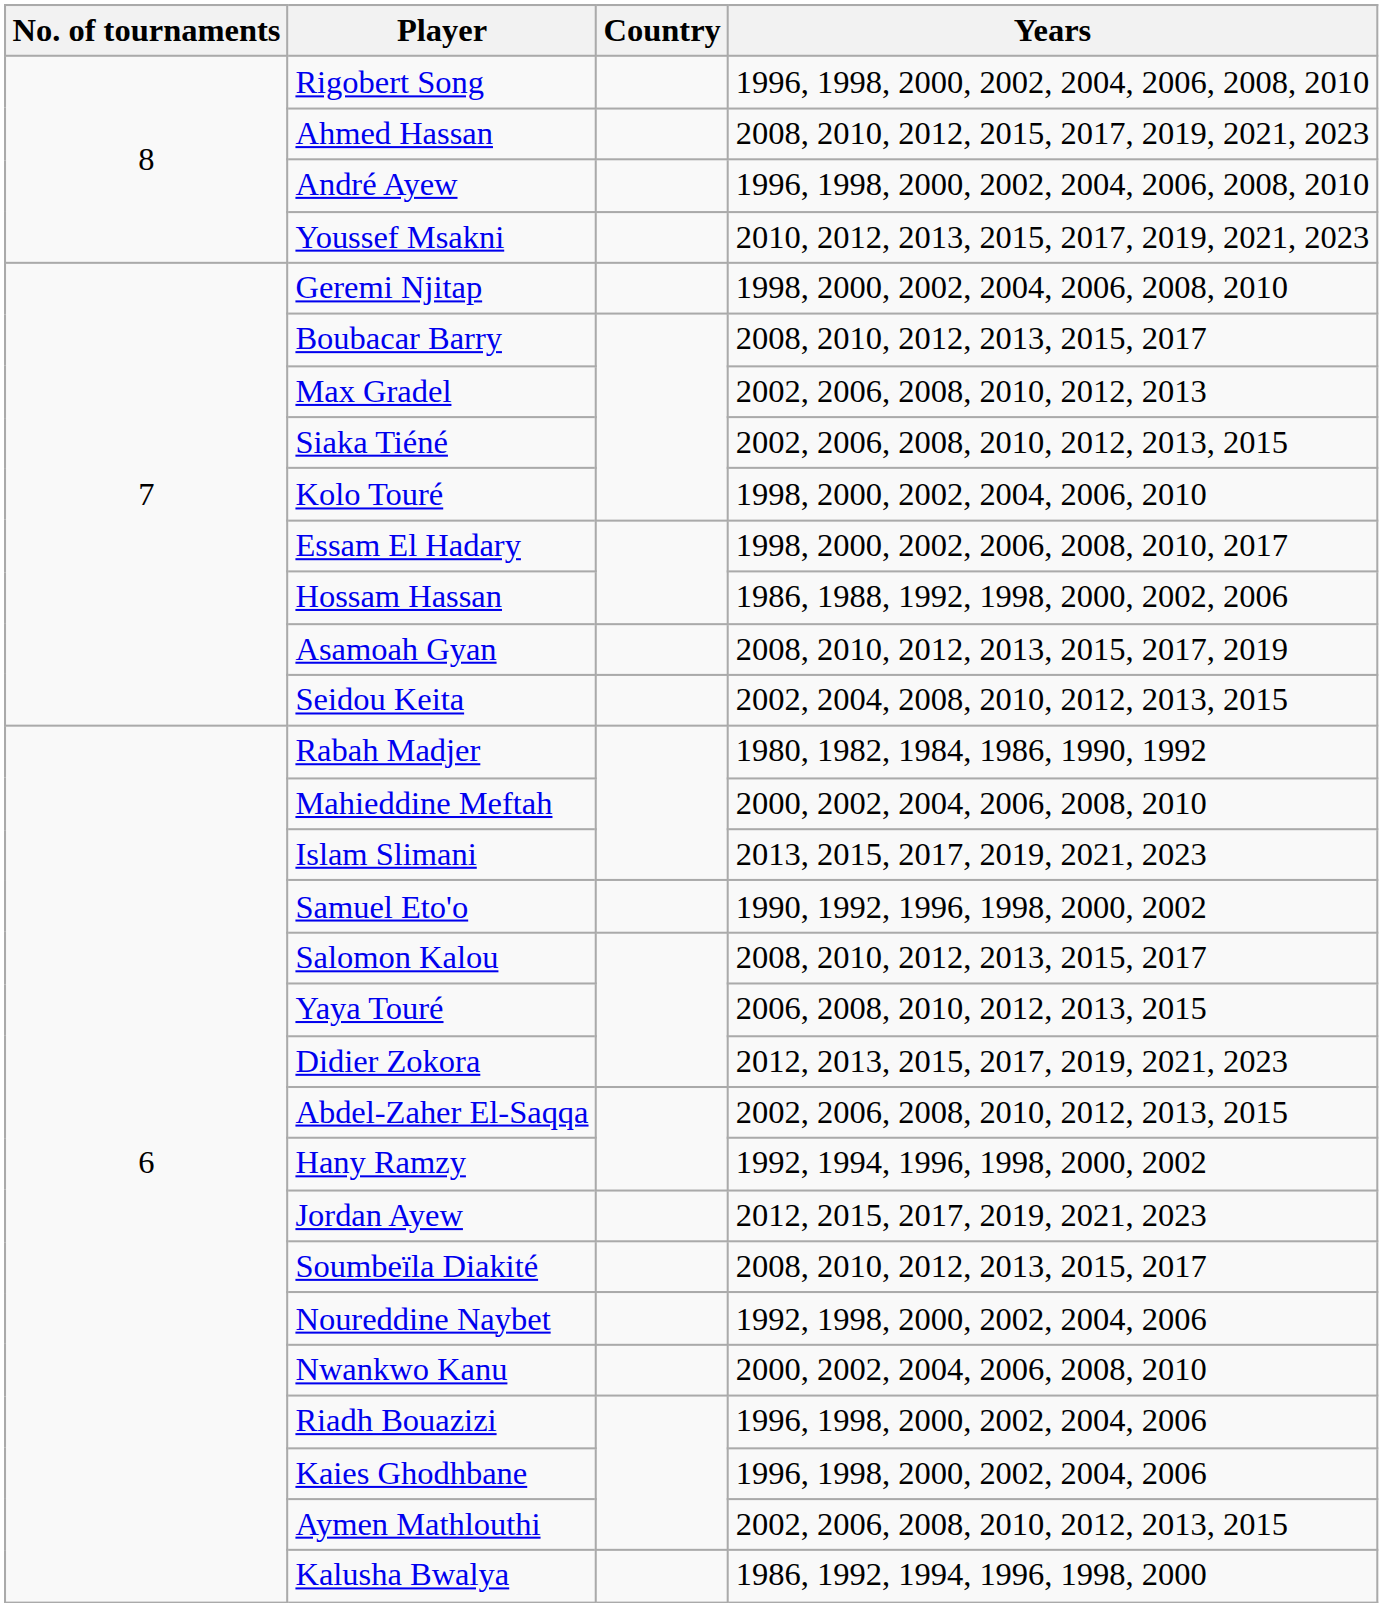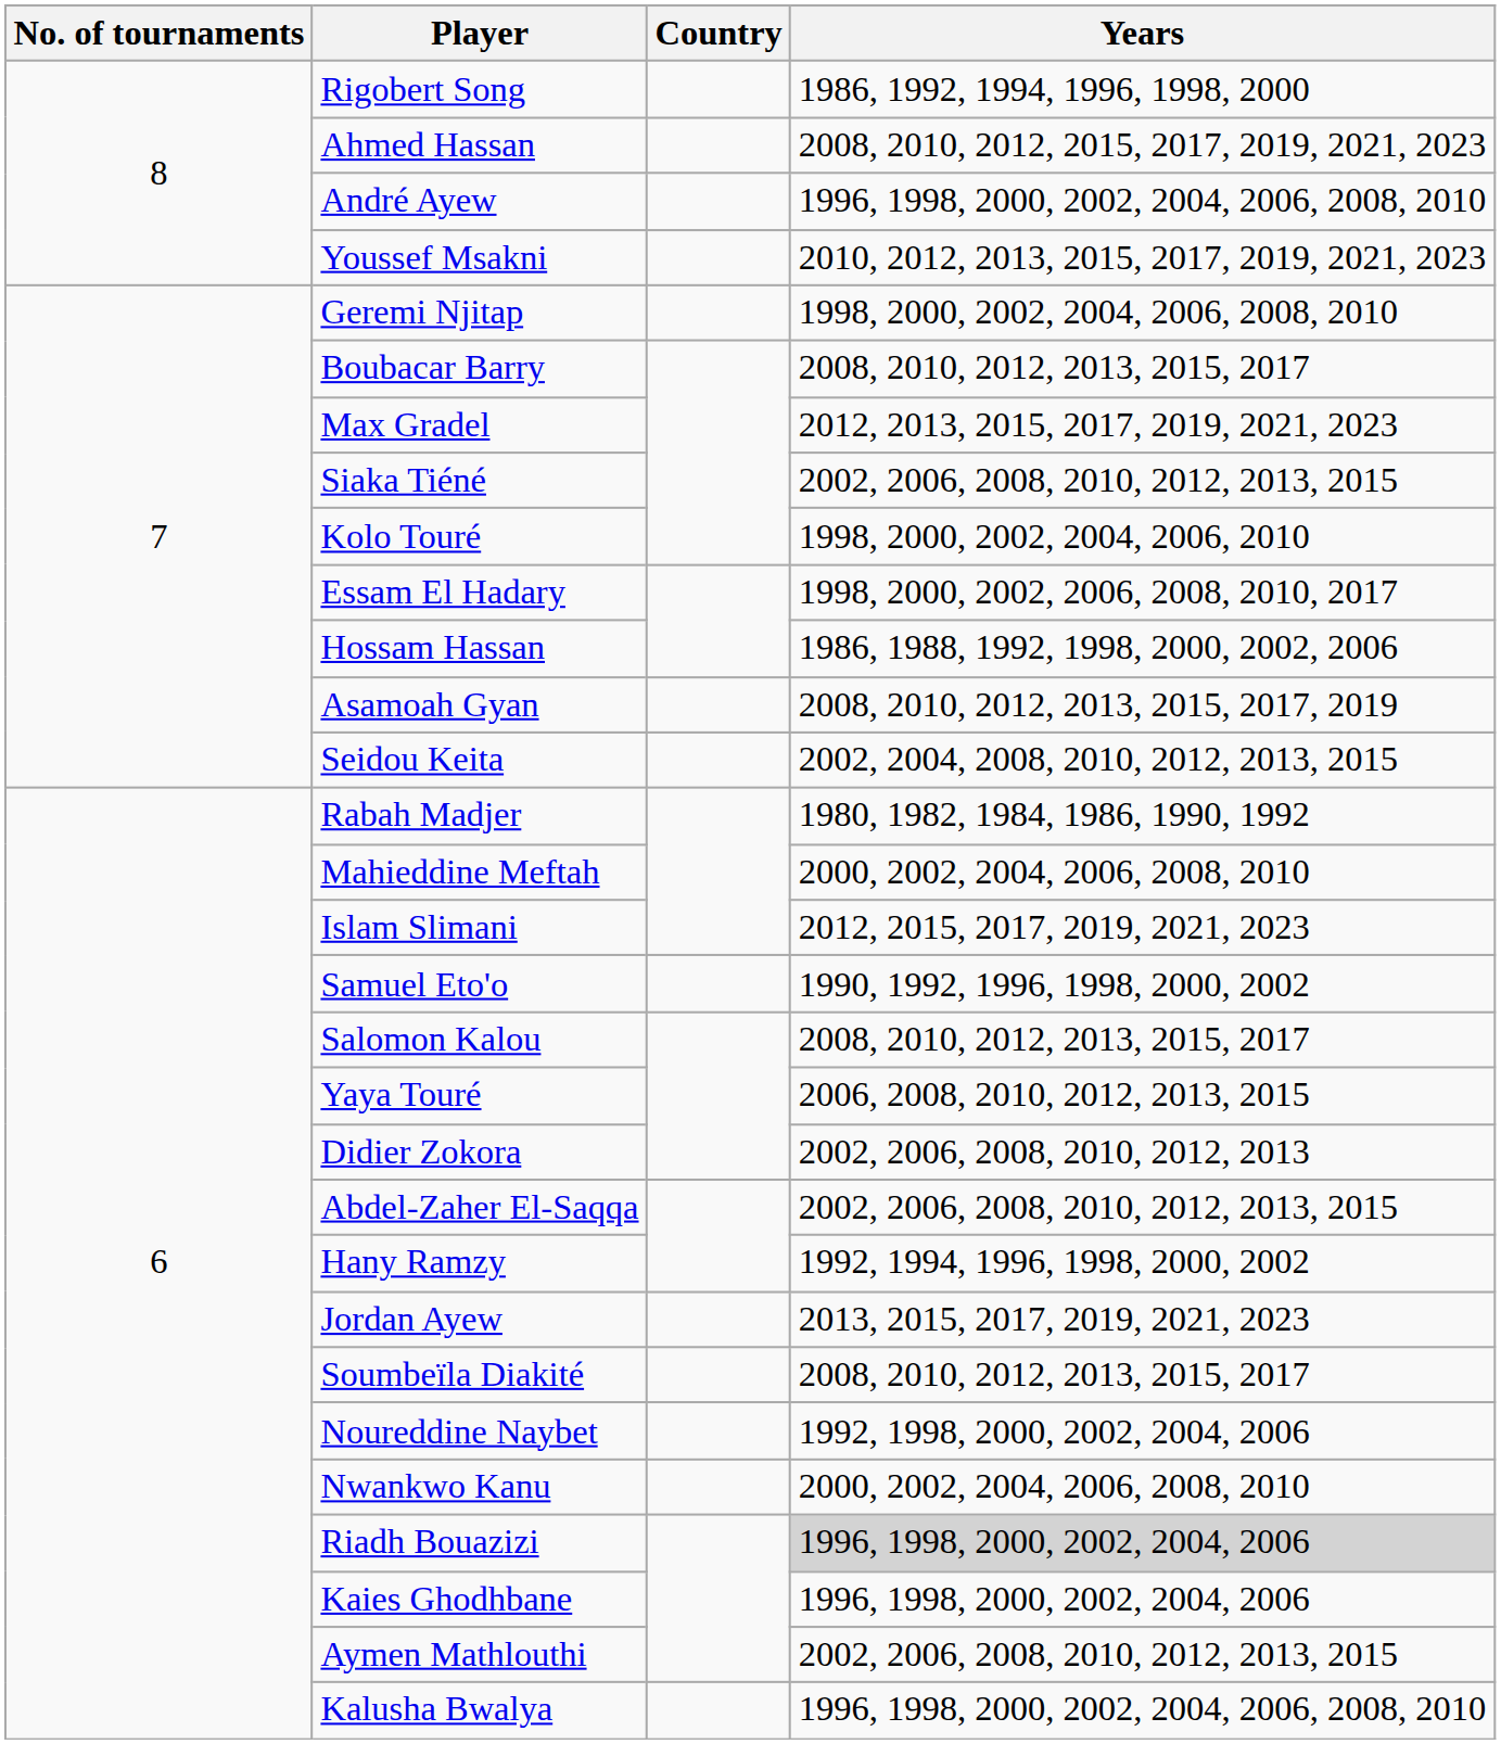Rigobert Song | Years: 1996, 1998, 2000, 2002, 2004, 2006, 2008, 2010 -> 1986, 1992, 1994, 1996, 1998, 2000
Max Gradel | Years: 2002, 2006, 2008, 2010, 2012, 2013 -> 2012, 2013, 2015, 2017, 2019, 2021, 2023
Islam Slimani | Years: 2013, 2015, 2017, 2019, 2021, 2023 -> 2012, 2015, 2017, 2019, 2021, 2023
Didier Zokora | Years: 2012, 2013, 2015, 2017, 2019, 2021, 2023 -> 2002, 2006, 2008, 2010, 2012, 2013
Jordan Ayew | Years: 2012, 2015, 2017, 2019, 2021, 2023 -> 2013, 2015, 2017, 2019, 2021, 2023
Riadh Bouazizi | Years: no background -> lightgrey background
Kalusha Bwalya | Years: 1986, 1992, 1994, 1996, 1998, 2000 -> 1996, 1998, 2000, 2002, 2004, 2006, 2008, 2010
